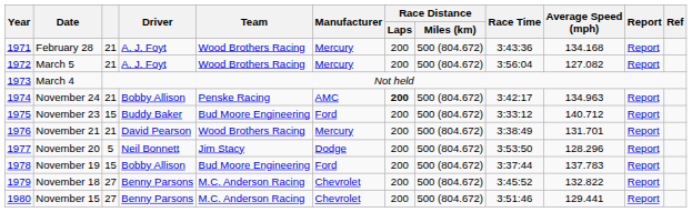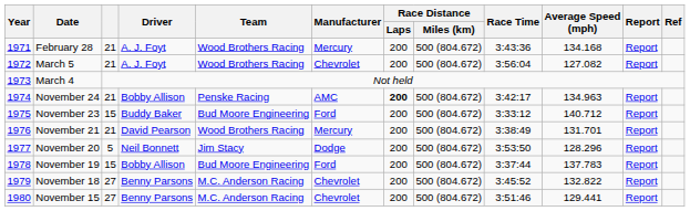March 5 | Manufacturer: Mercury -> Chevrolet
